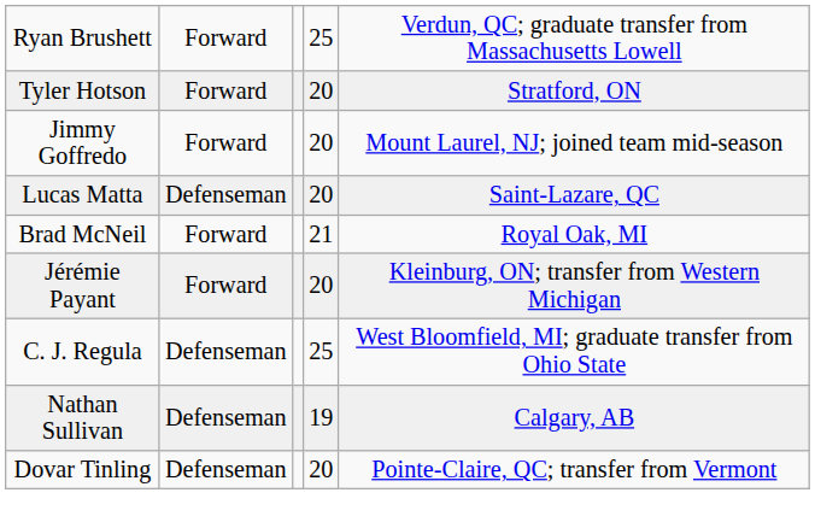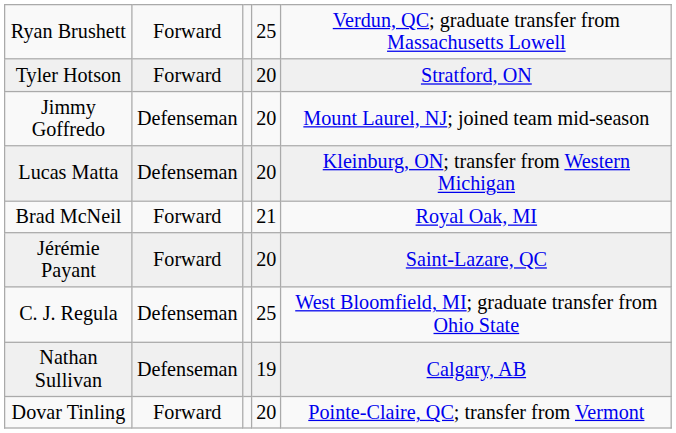Jimmy Goffredo | column 2: Forward -> Defenseman
Lucas Matta | column 5: Saint-Lazare, QC -> Kleinburg, ON; transfer from Western Michigan
Jérémie Payant | column 5: Kleinburg, ON; transfer from Western Michigan -> Saint-Lazare, QC
Dovar Tinling | column 2: Defenseman -> Forward
